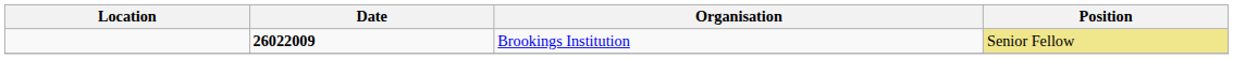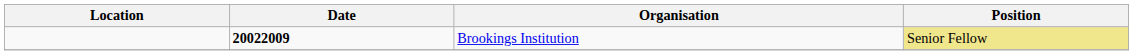Brookings Institution | Date: 26022009 -> 20022009
